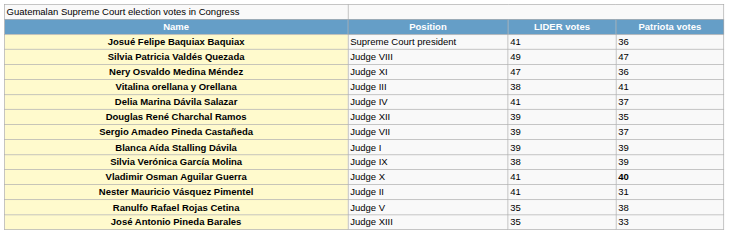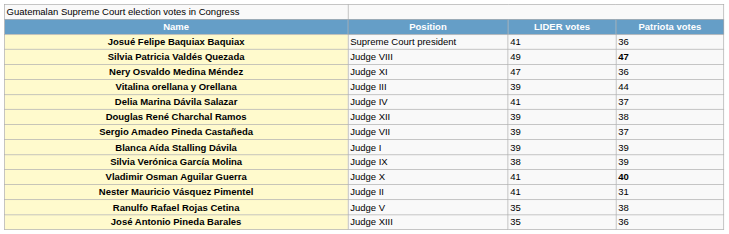Silvia Patricia Valdés Quezada | column 4: normal -> bold
Vitalina orellana y Orellana | column 3: 38 -> 39
Vitalina orellana y Orellana | column 4: 41 -> 44
Douglas René Charchal Ramos | column 4: 35 -> 38
José Antonio Pineda Barales | column 4: 33 -> 36
